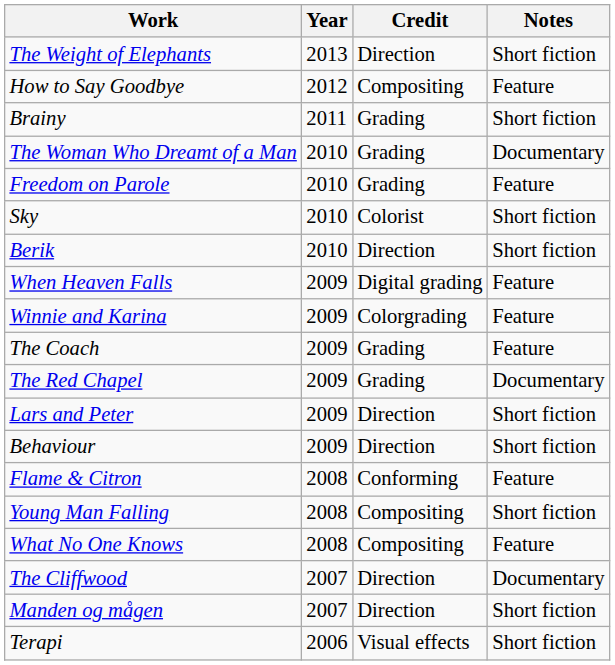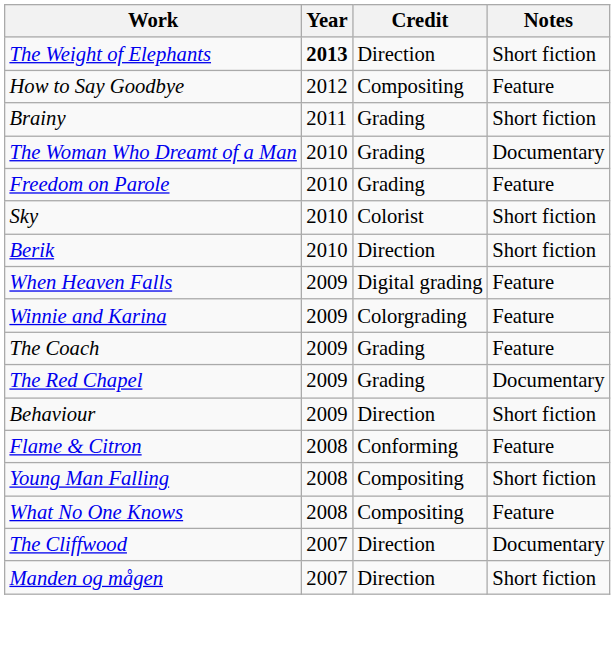The Weight of Elephants | Year: normal -> bold
- row: Lars and Peter | 2009 | Direction | Short fiction
- row: Terapi | 2006 | Visual effects | Short fiction
